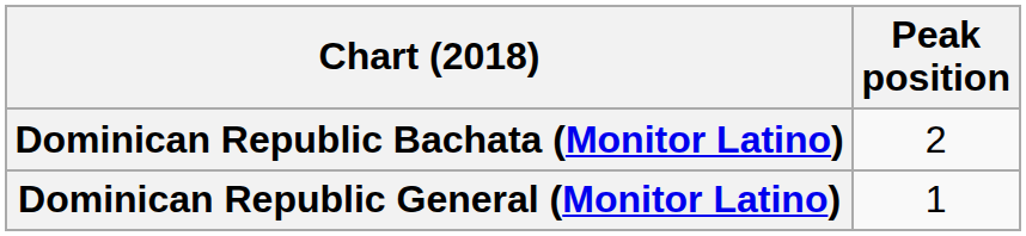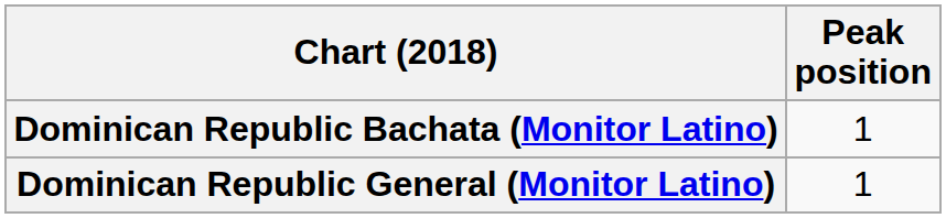Dominican Republic Bachata (Monitor Latino) | Peak position: 2 -> 1
